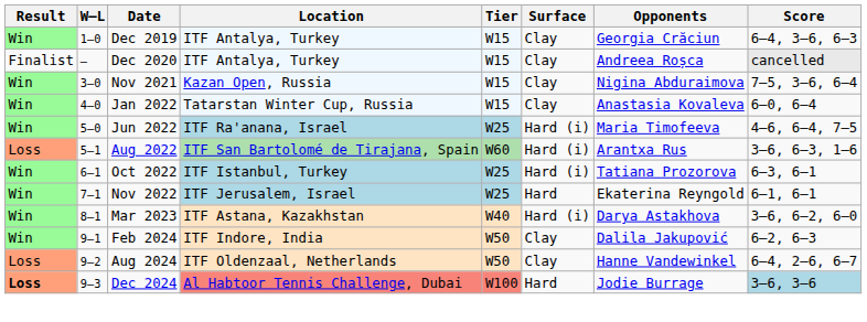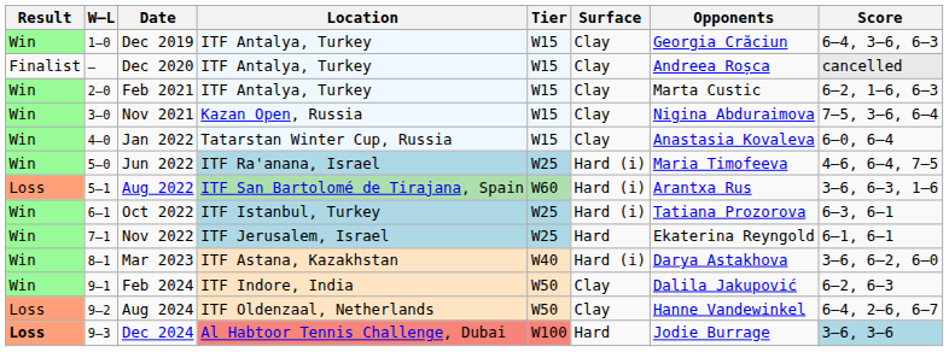+ row: Win | 2–0 | Feb 2021 | ITF Antalya, Turkey | W15 | Clay | Marta Custic | 6–2, 1–6, 6–3
